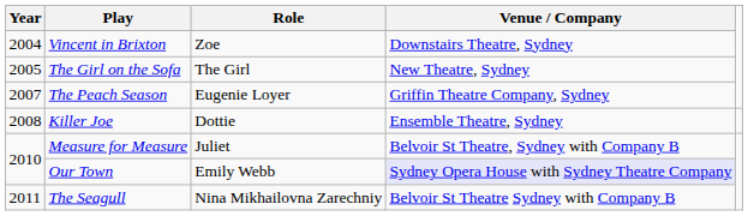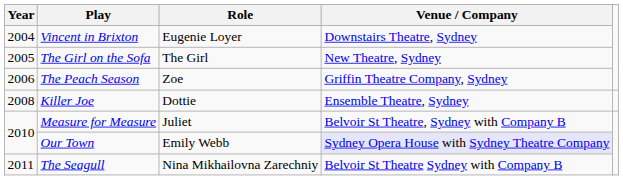Vincent in Brixton | Role: Zoe -> Eugenie Loyer
The Peach Season | Year: 2007 -> 2006
The Peach Season | Role: Eugenie Loyer -> Zoe
